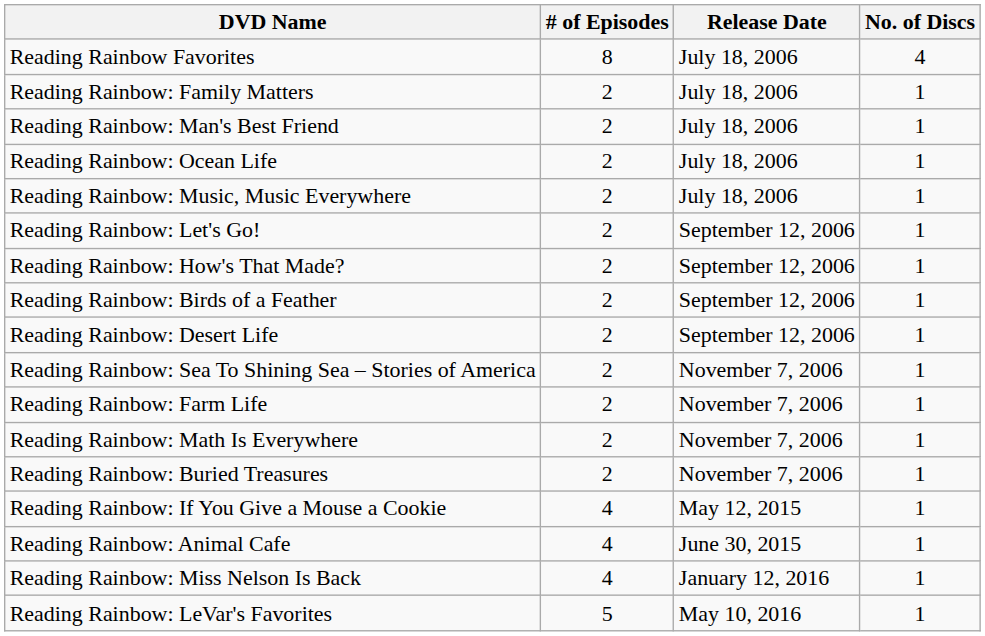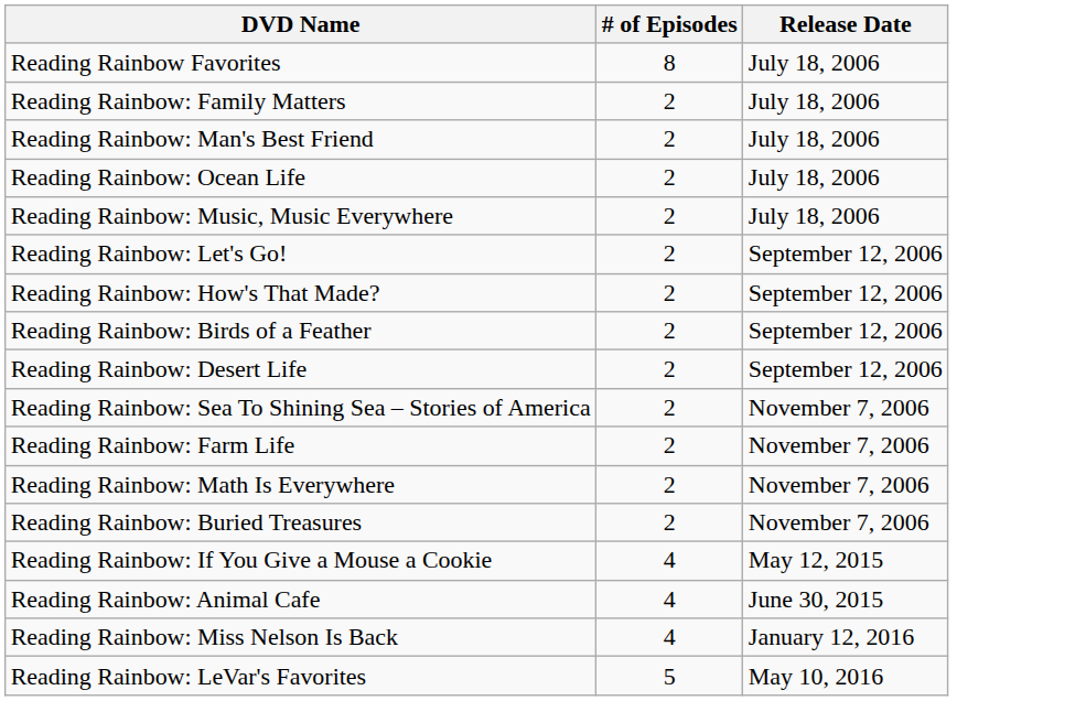- column: No. of Discs | 4 | 1 | 1 | 1 | 1 | 1 | 1 | 1 | 1 | 1 | 1 | 1 | 1 | 1 | 1 | 1 | 1
